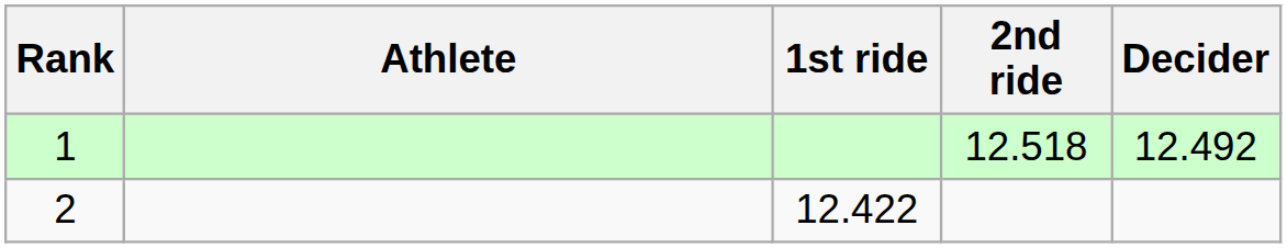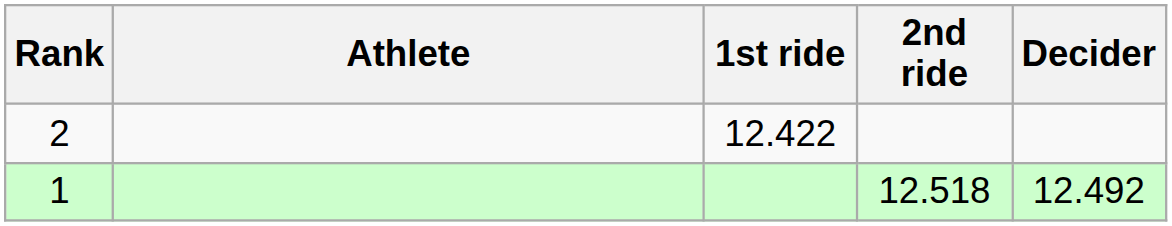rows swapped: 1 <-> 2
